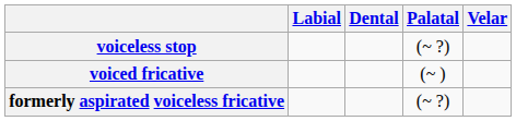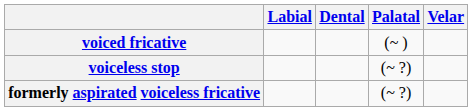rows swapped: voiceless stop <-> voiced fricative
